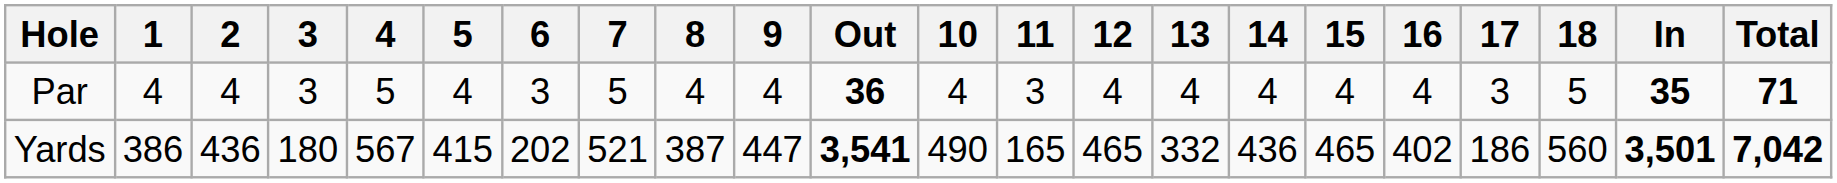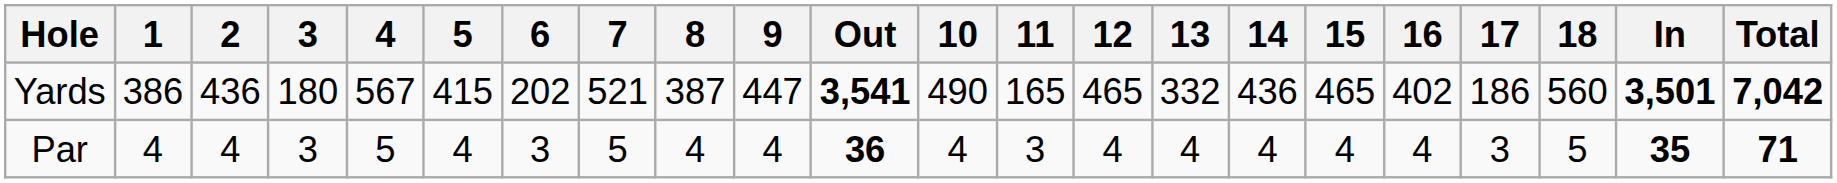rows swapped: Yards <-> Par
